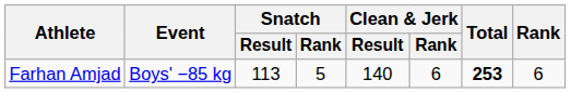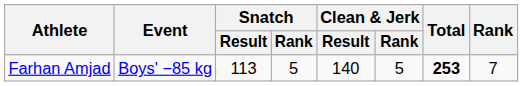Farhan Amjad | Clean & Jerk / Rank: 6 -> 5
Farhan Amjad | Rank: 6 -> 7
